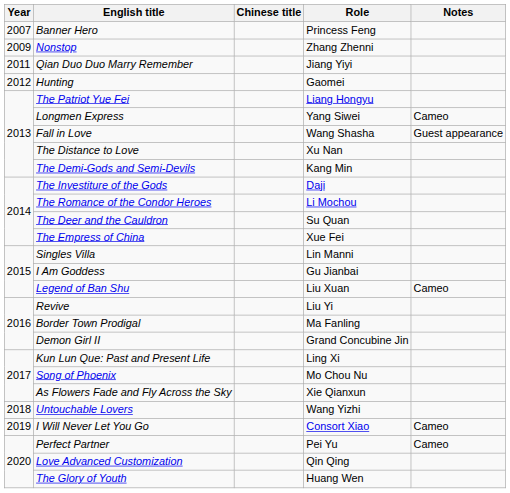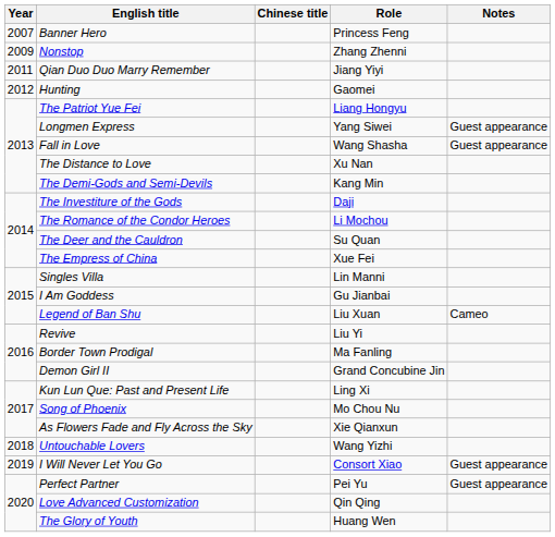Longmen Express | Notes: Cameo -> Guest appearance
I Will Never Let You Go | Notes: Cameo -> Guest appearance
Perfect Partner | Notes: Cameo -> Guest appearance
